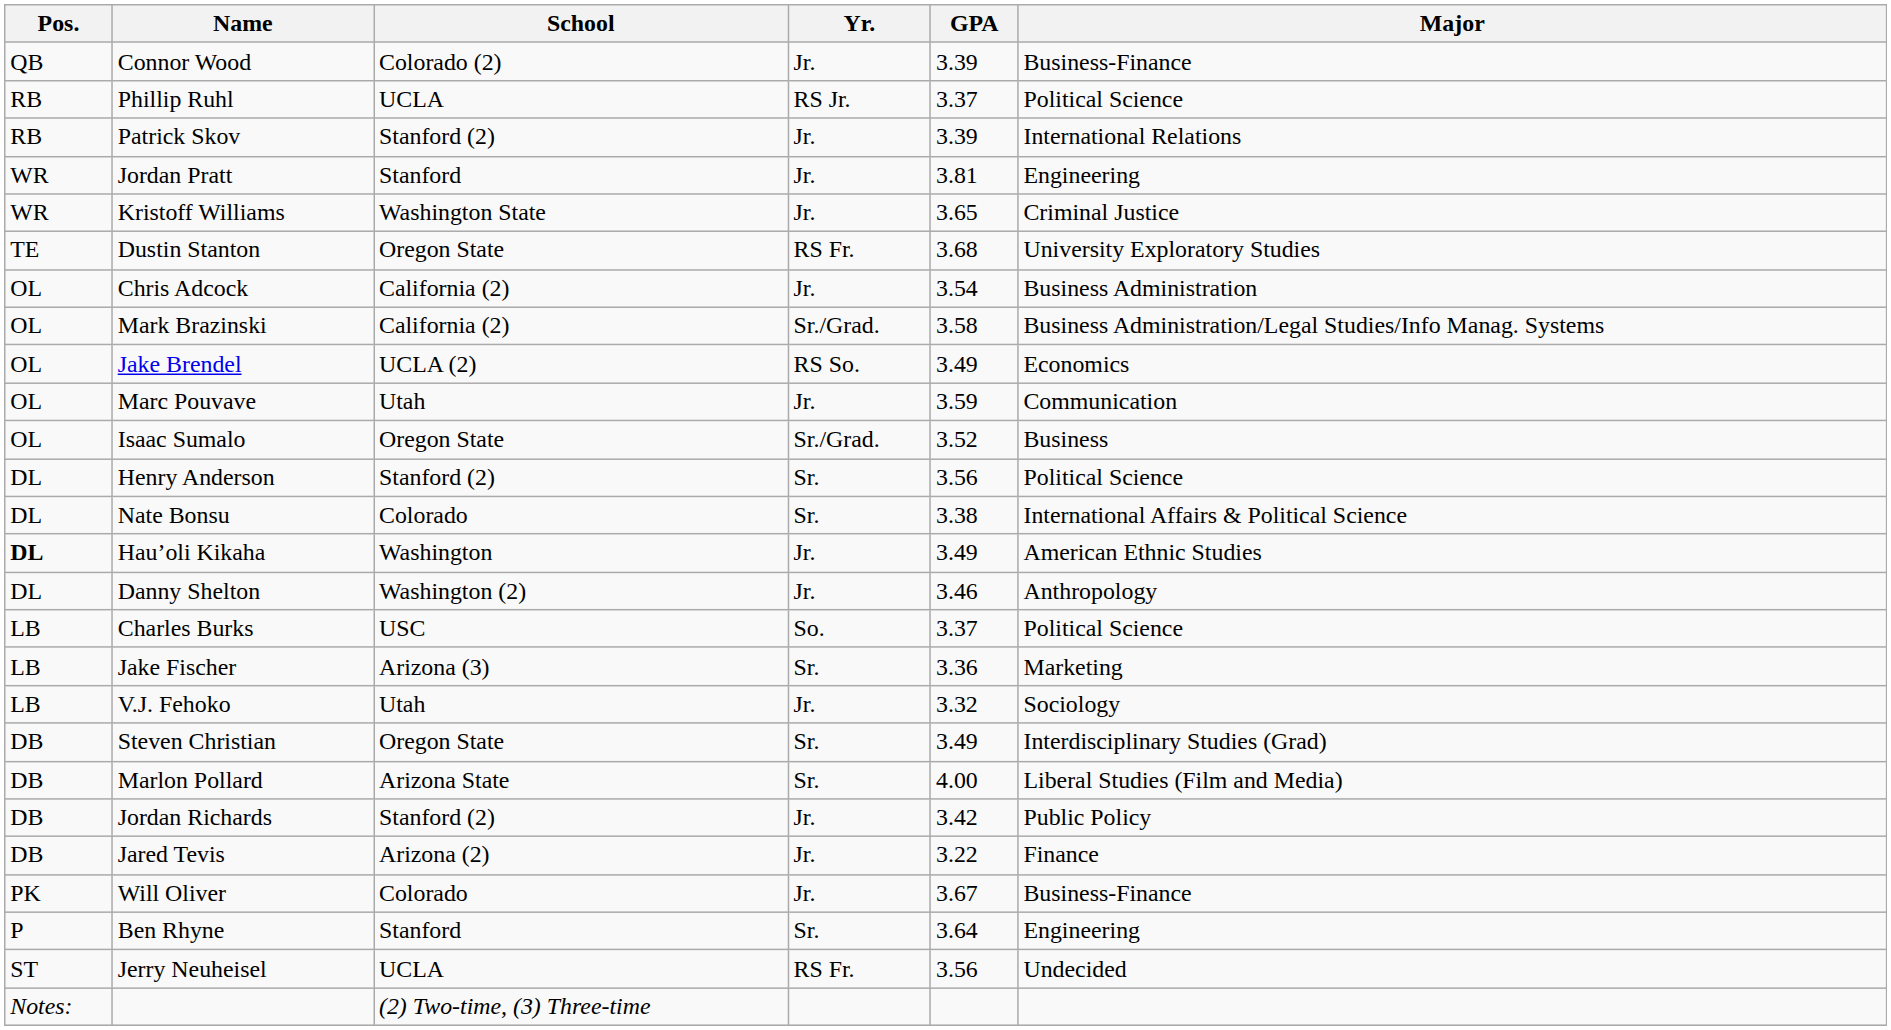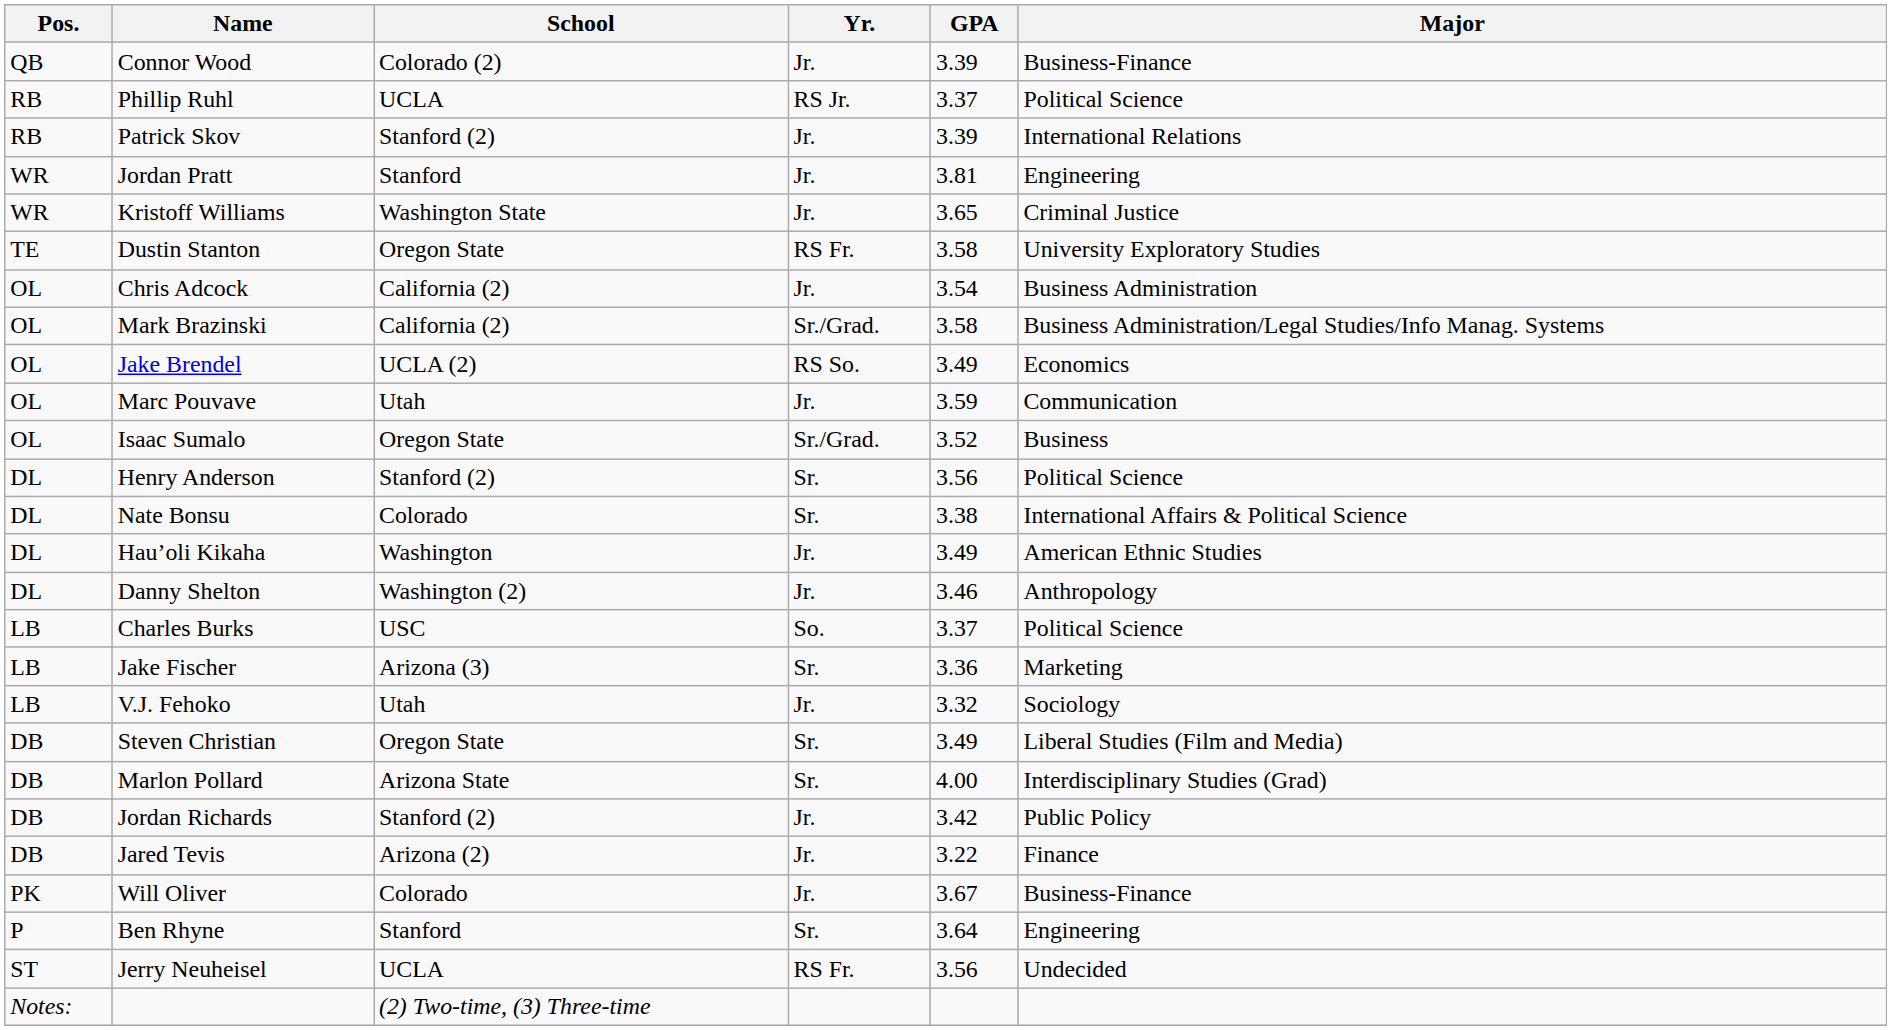Dustin Stanton | GPA: 3.68 -> 3.58
Hau’oli Kikaha | Pos.: bold -> normal
Steven Christian | Major: Interdisciplinary Studies (Grad) -> Liberal Studies (Film and Media)
Marlon Pollard | Major: Liberal Studies (Film and Media) -> Interdisciplinary Studies (Grad)
